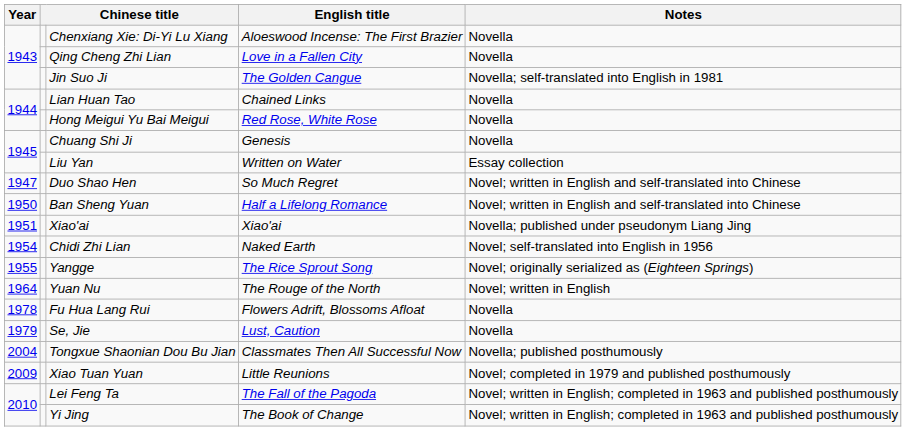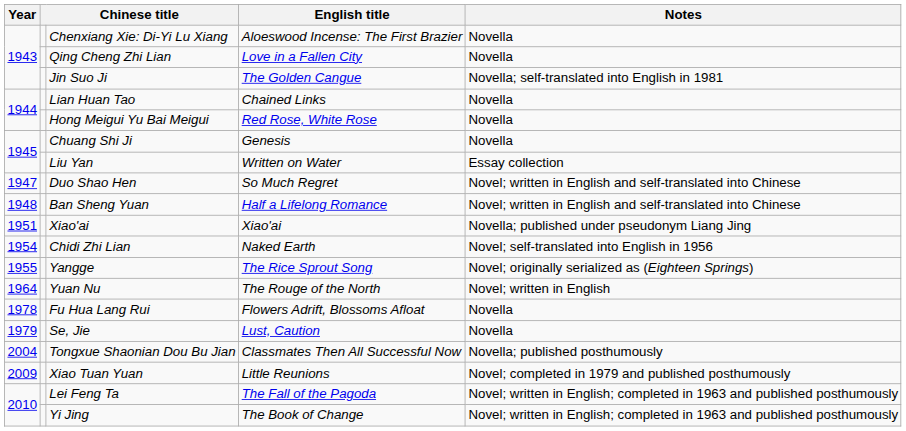Ban Sheng Yuan | Year: 1950 -> 1948
